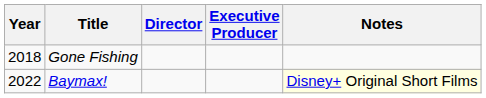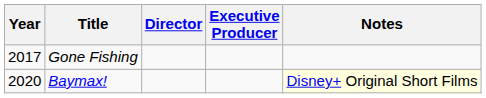Gone Fishing | Year: 2018 -> 2017
Baymax! | Year: 2022 -> 2020
